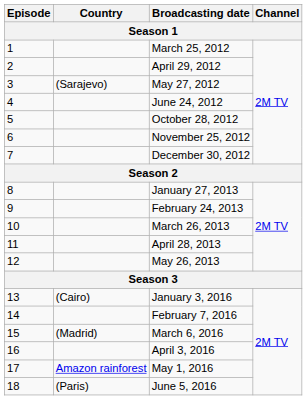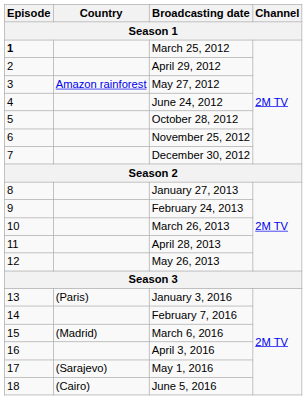March 25, 2012 | Episode: normal -> bold
May 27, 2012 | Country: (Sarajevo) -> Amazon rainforest
January 3, 2016 | Country: (Cairo) -> (Paris)
May 1, 2016 | Country: Amazon rainforest -> (Sarajevo)
June 5, 2016 | Country: (Paris) -> (Cairo)
